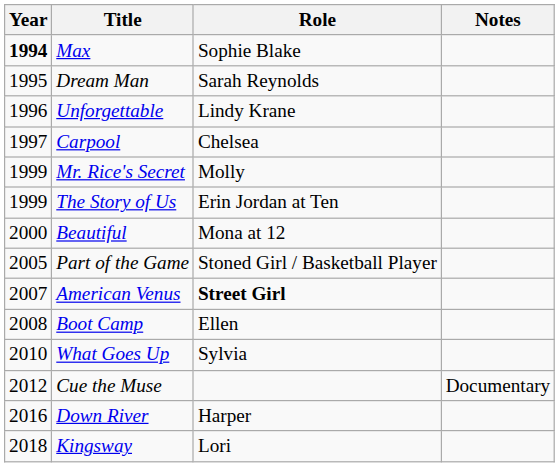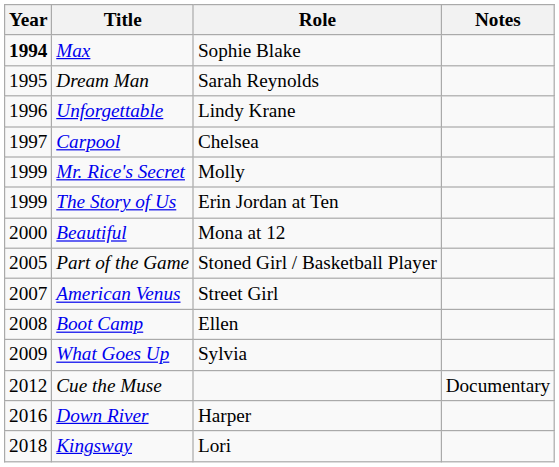American Venus | Role: bold -> normal
What Goes Up | Year: 2010 -> 2009
